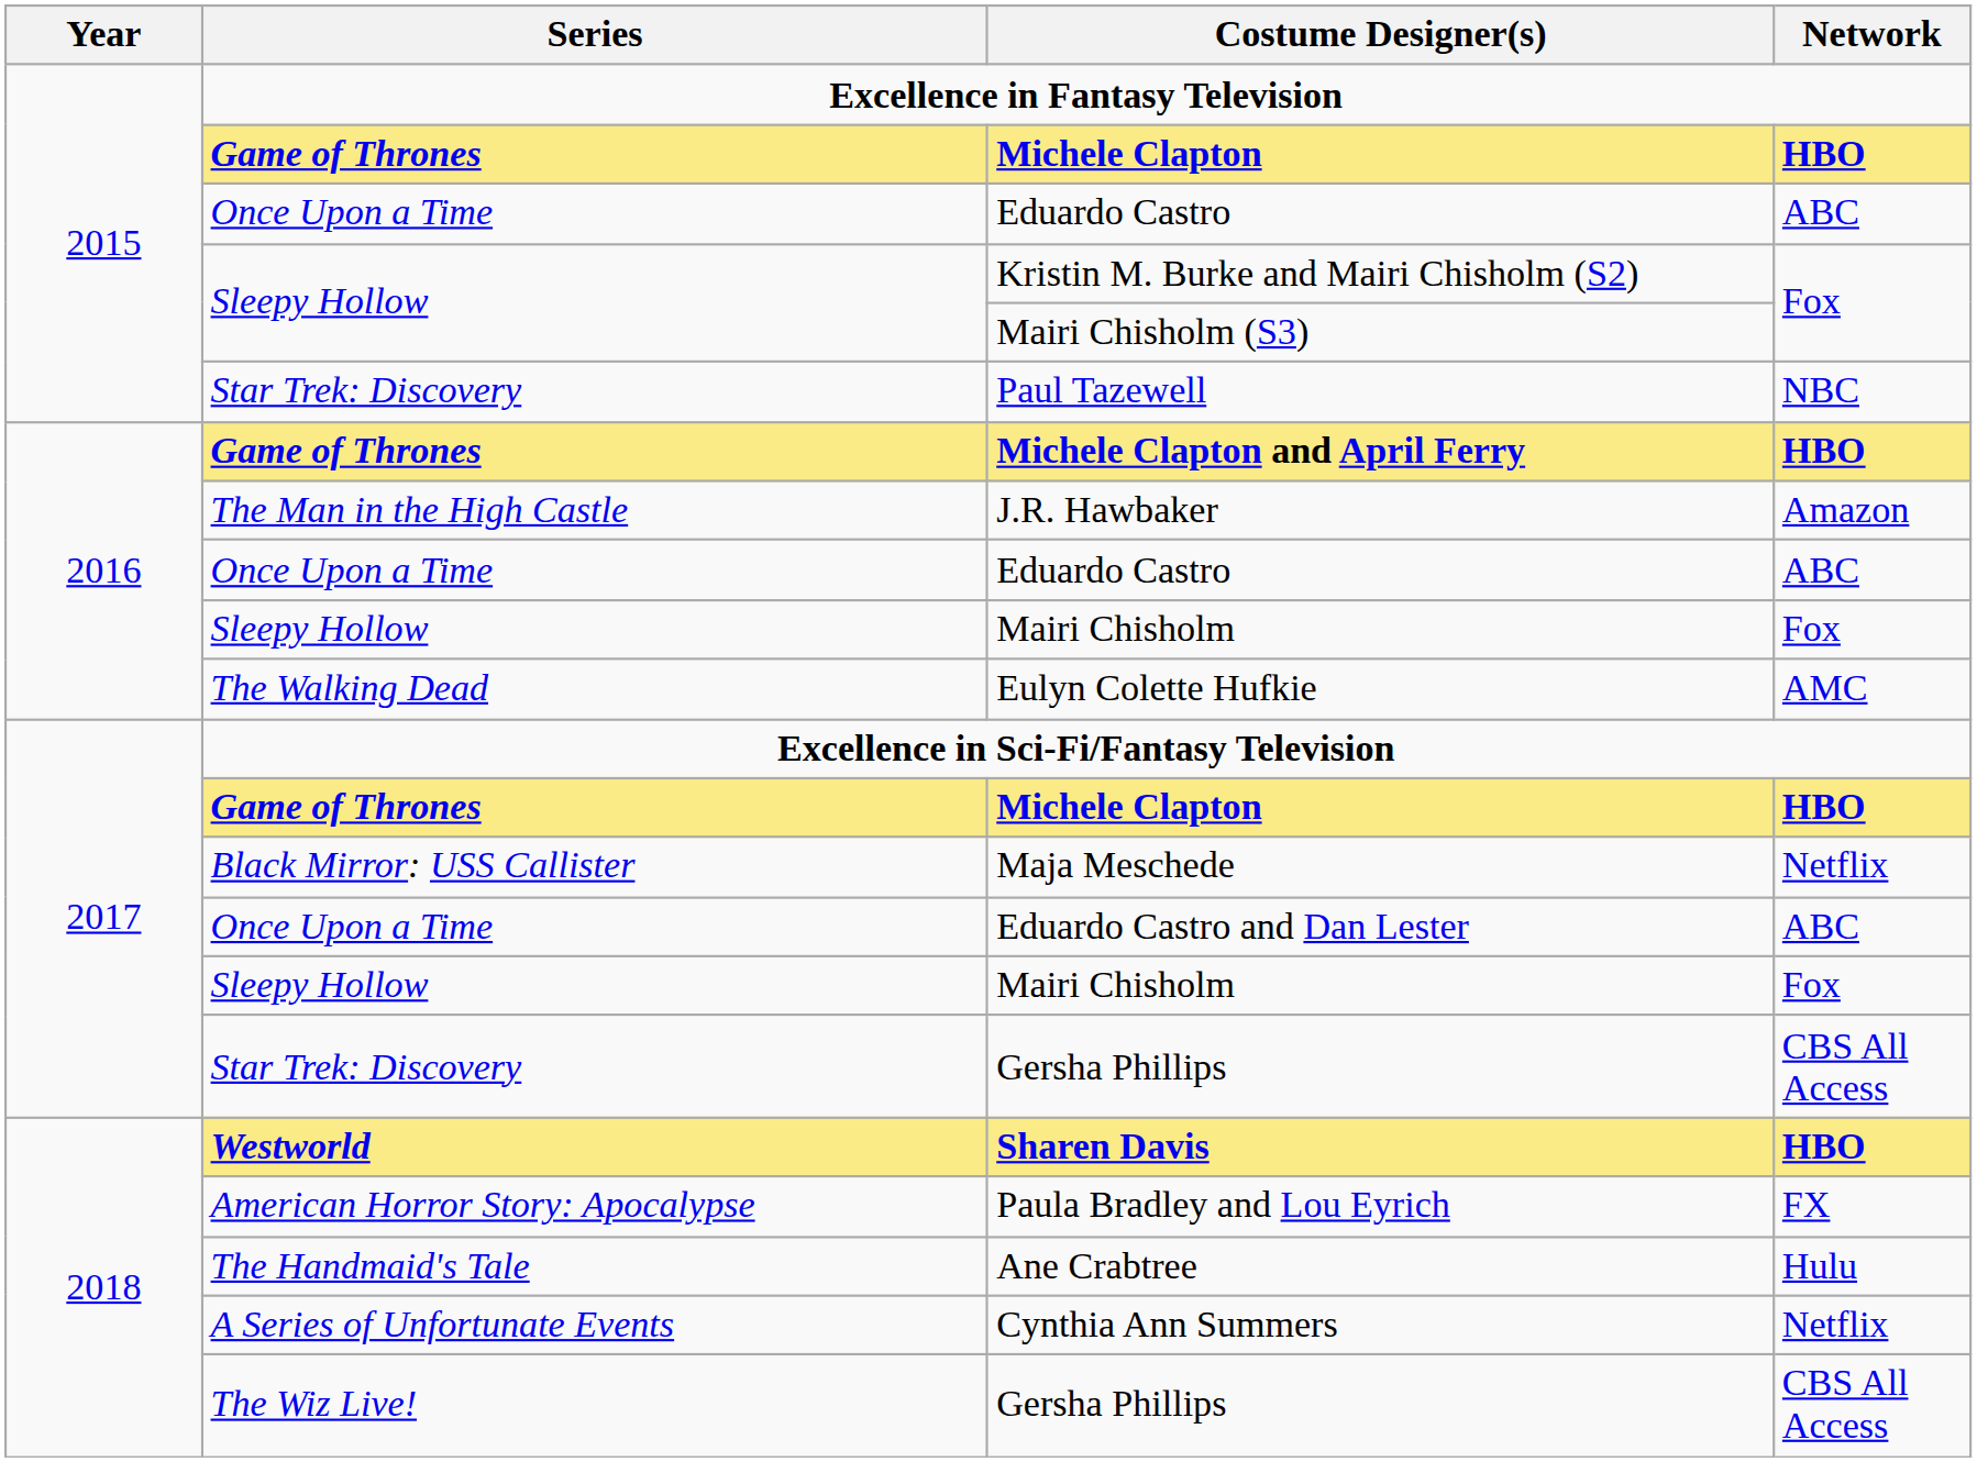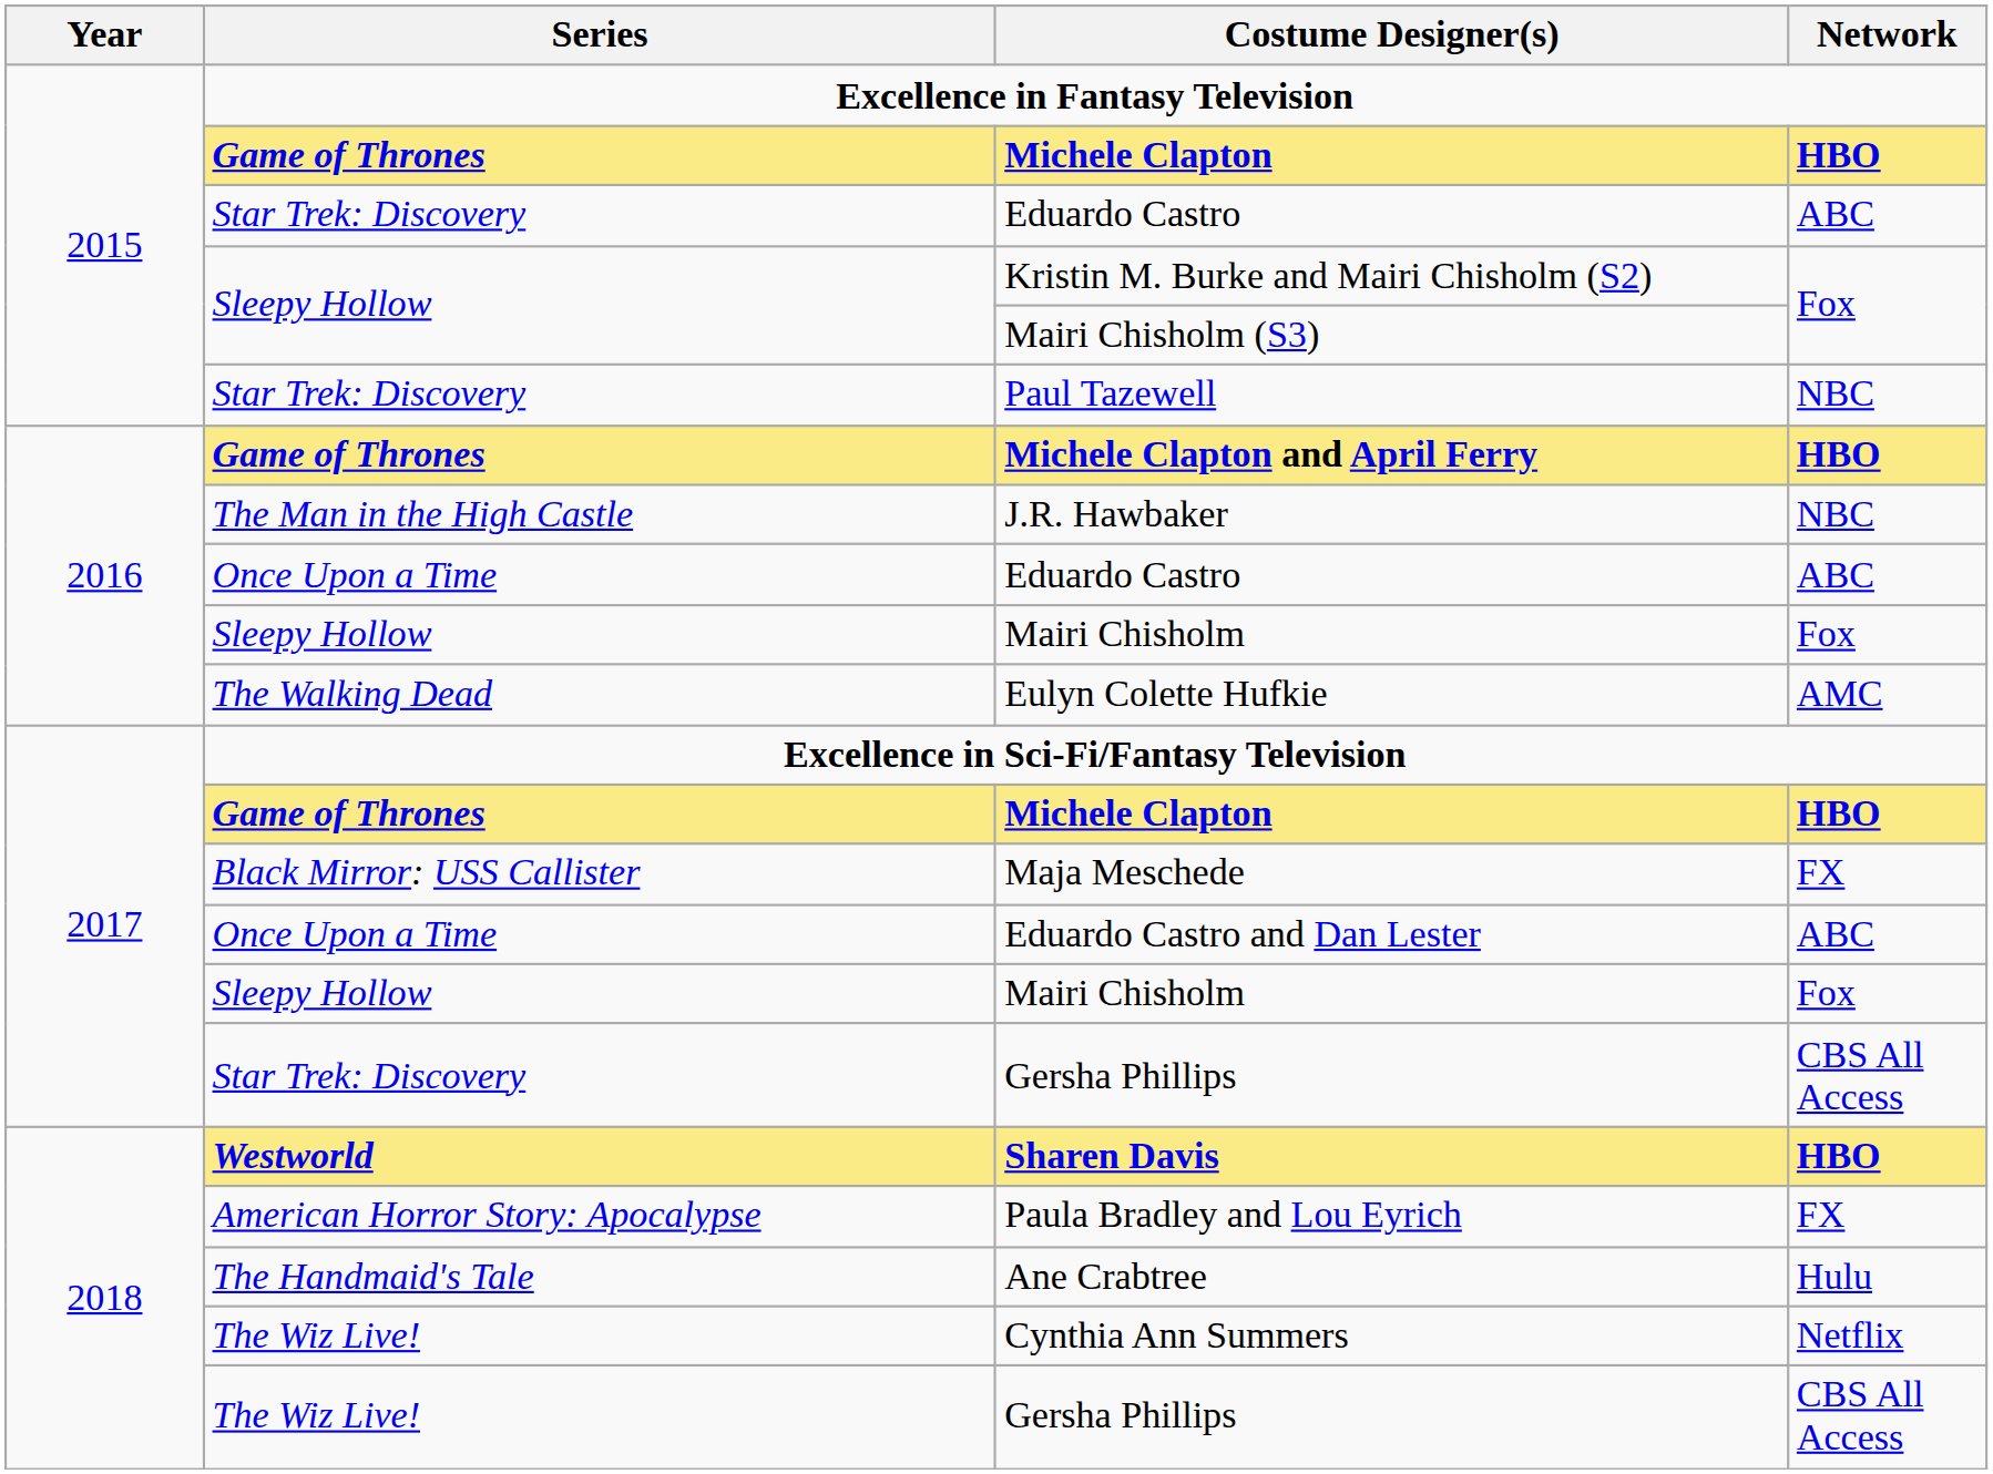2015 / Eduardo Castro | Series: Once Upon a Time -> Star Trek: Discovery
J.R. Hawbaker | Network: Amazon -> NBC
Maja Meschede | Network: Netflix -> FX
Cynthia Ann Summers | Series: A Series of Unfortunate Events -> The Wiz Live!
